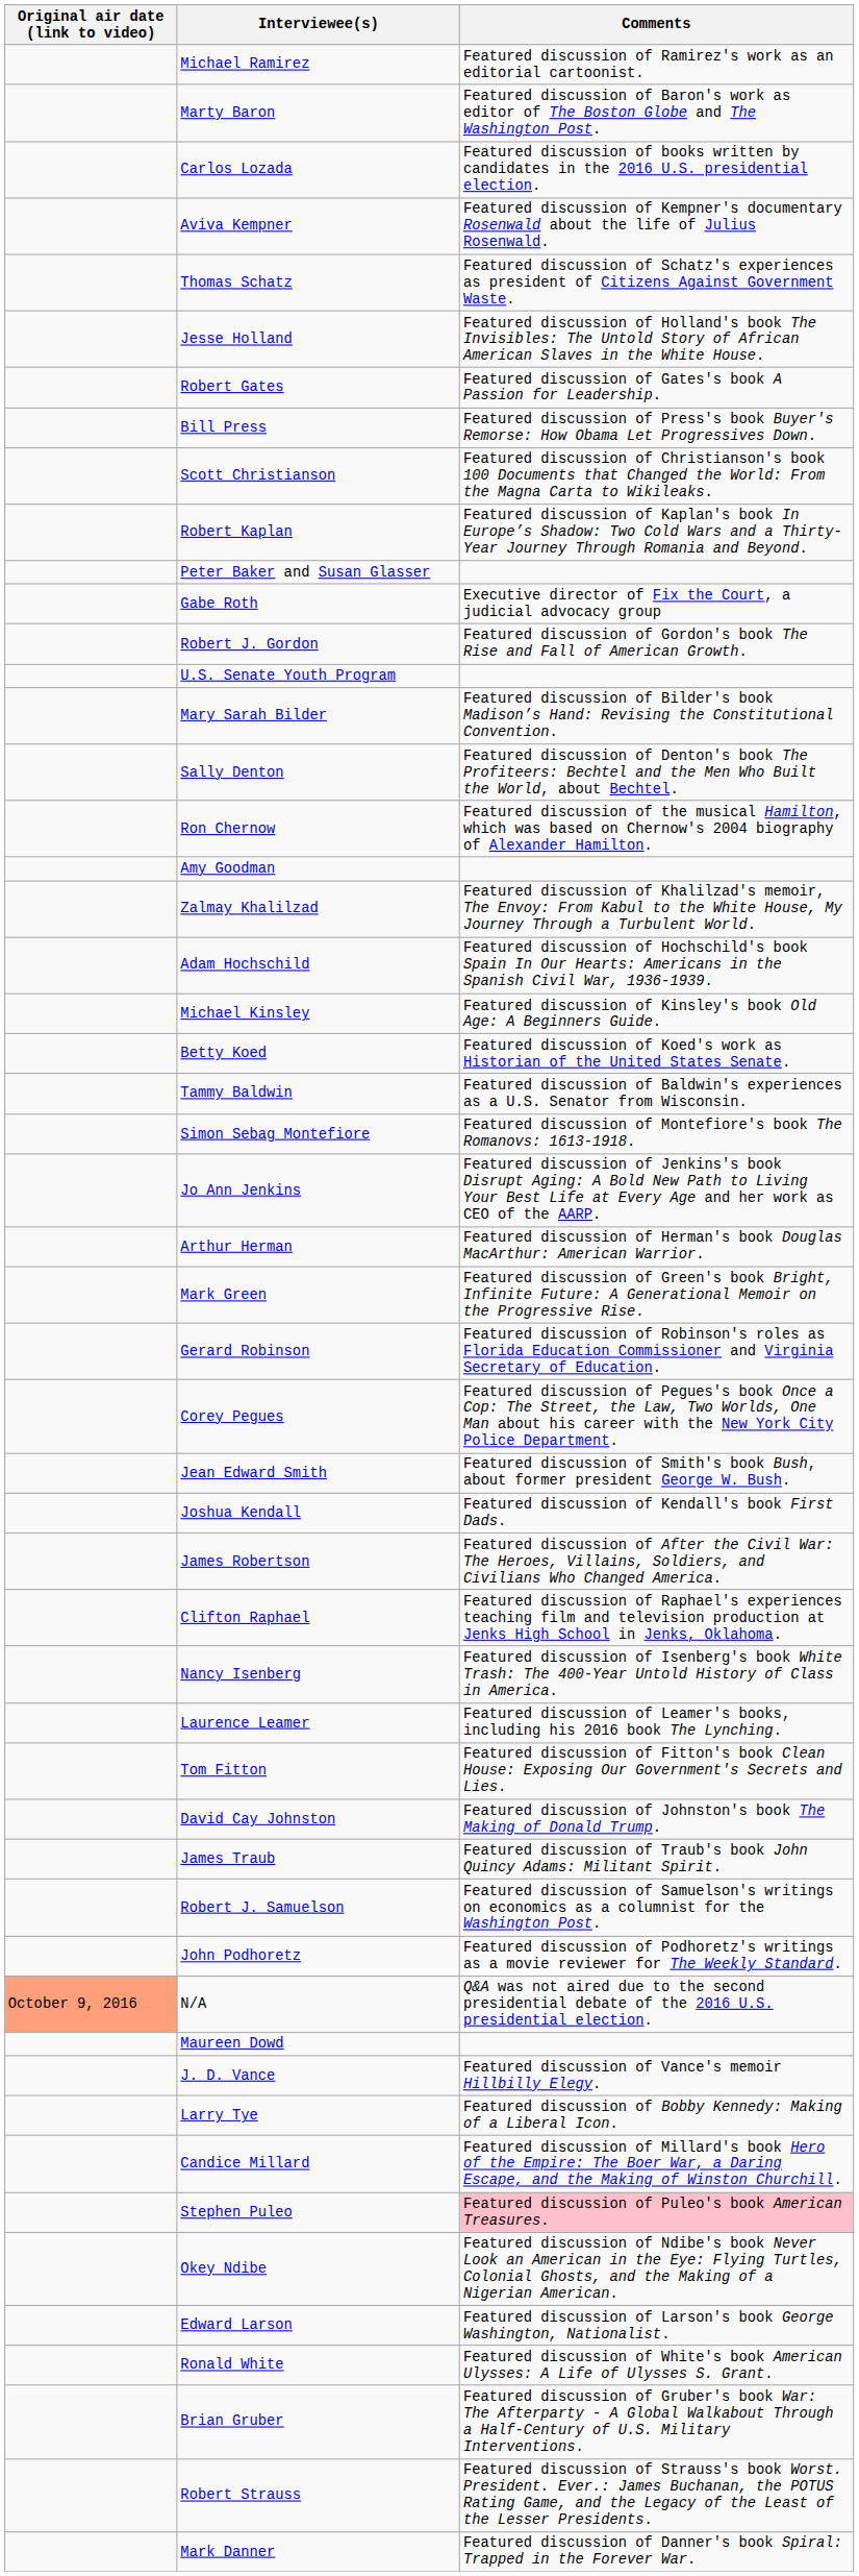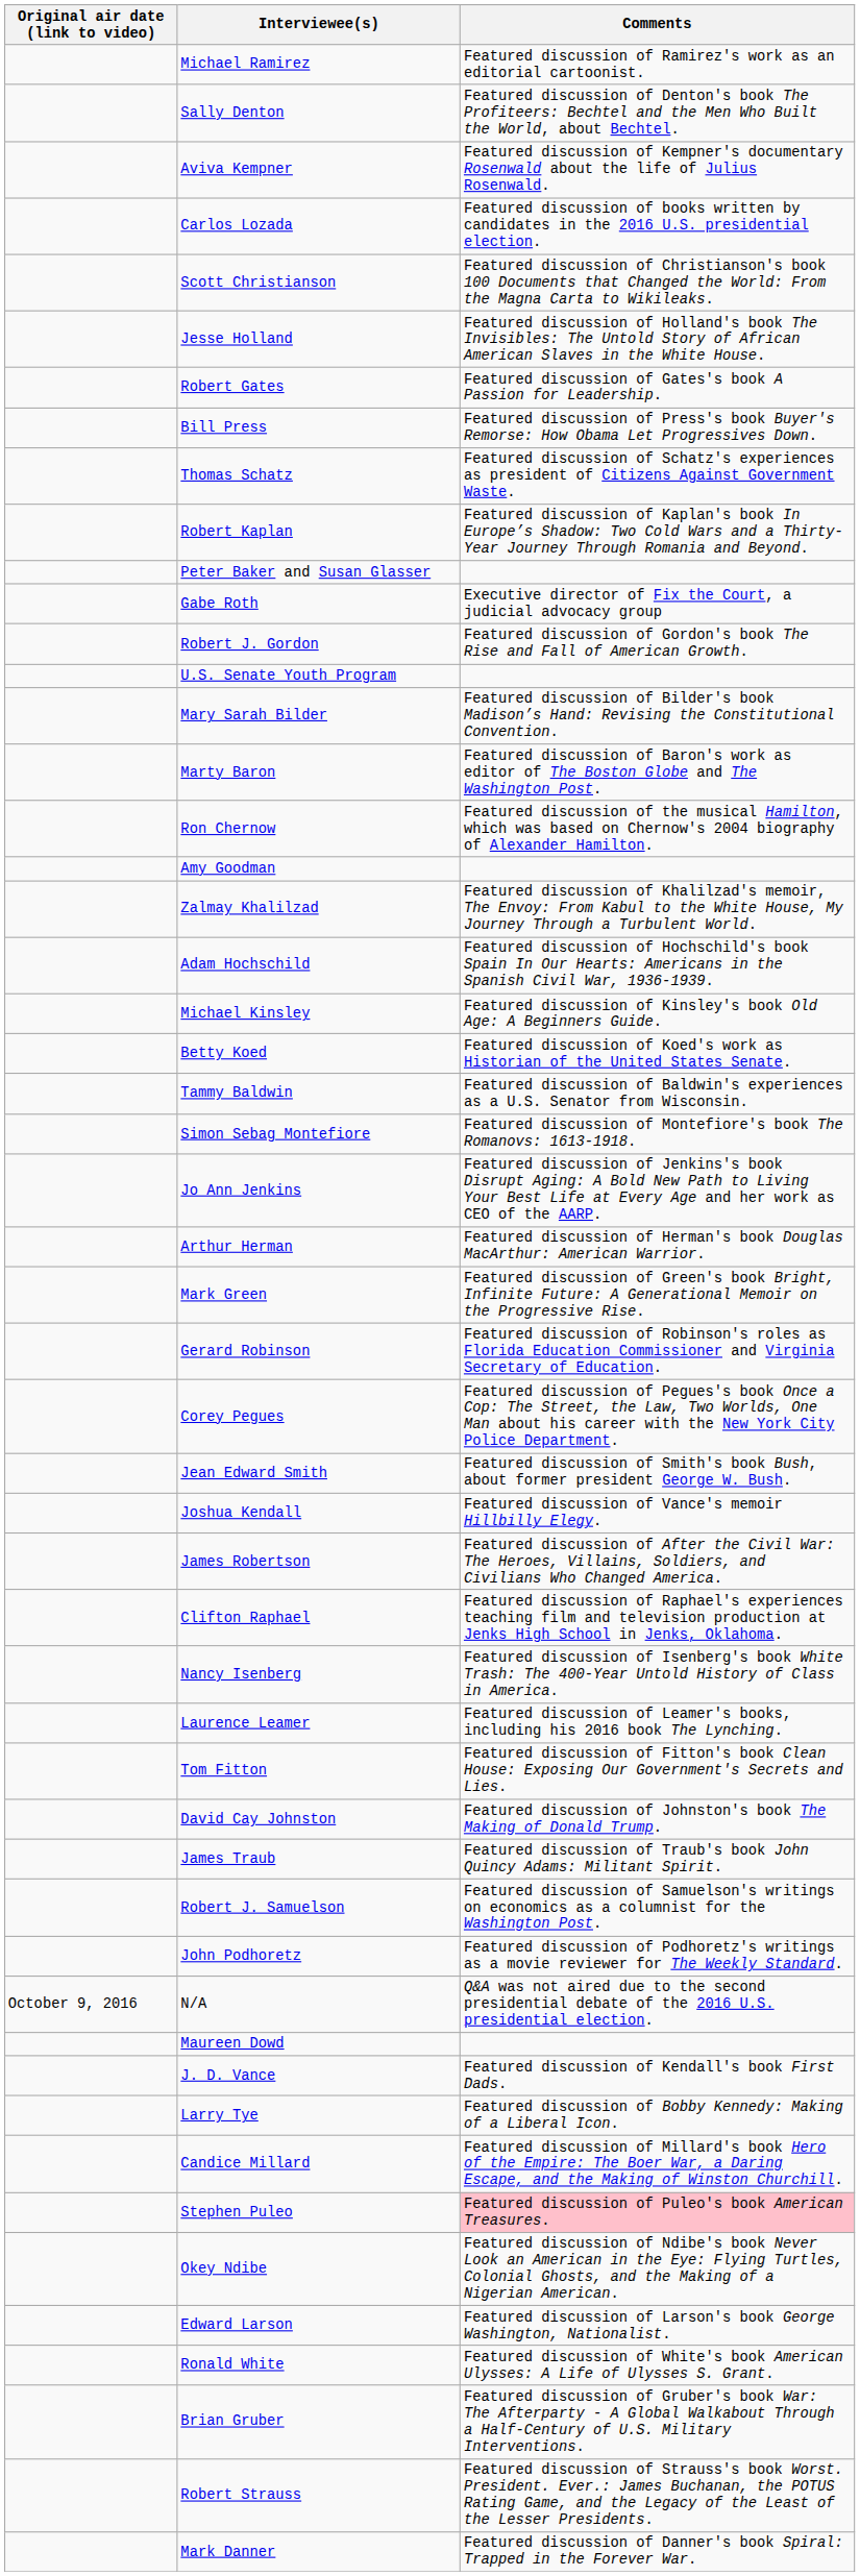rows swapped: Marty Baron <-> Sally Denton
rows swapped: Aviva Kempner <-> Carlos Lozada
rows swapped: Scott Christianson <-> Thomas Schatz
Joshua Kendall | Comments: Featured discussion of Kendall's book First Dads. -> Featured discussion of Vance's memoir Hillbilly Elegy.
N/A | Original air date (link to video): lightsalmon background -> no background
J. D. Vance | Comments: Featured discussion of Vance's memoir Hillbilly Elegy. -> Featured discussion of Kendall's book First Dads.
